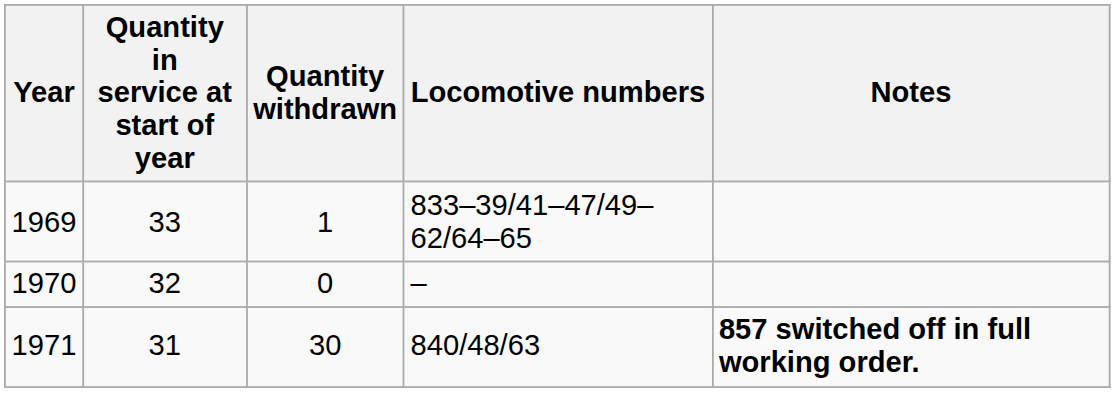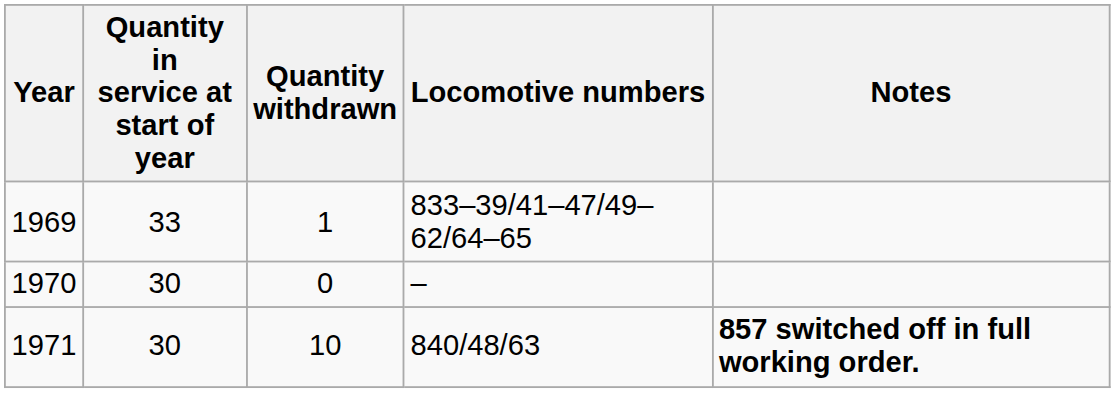1970 | Quantity in service at start of year: 32 -> 30
1971 | Quantity in service at start of year: 31 -> 30
1971 | Quantity withdrawn: 30 -> 10
